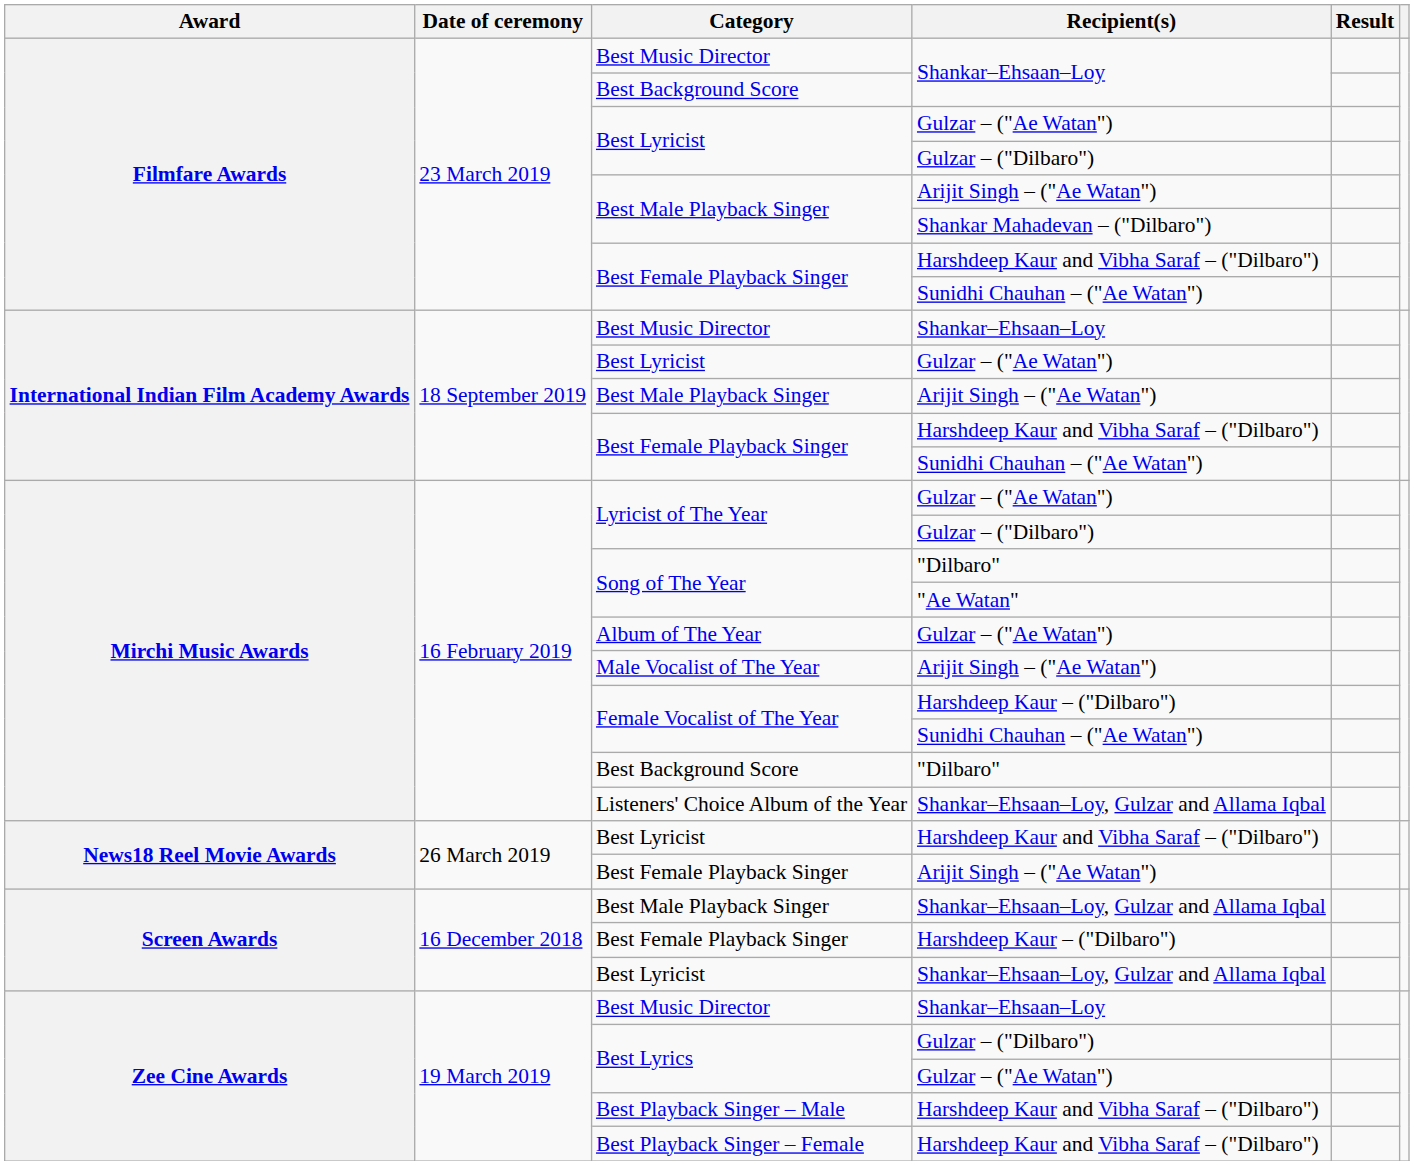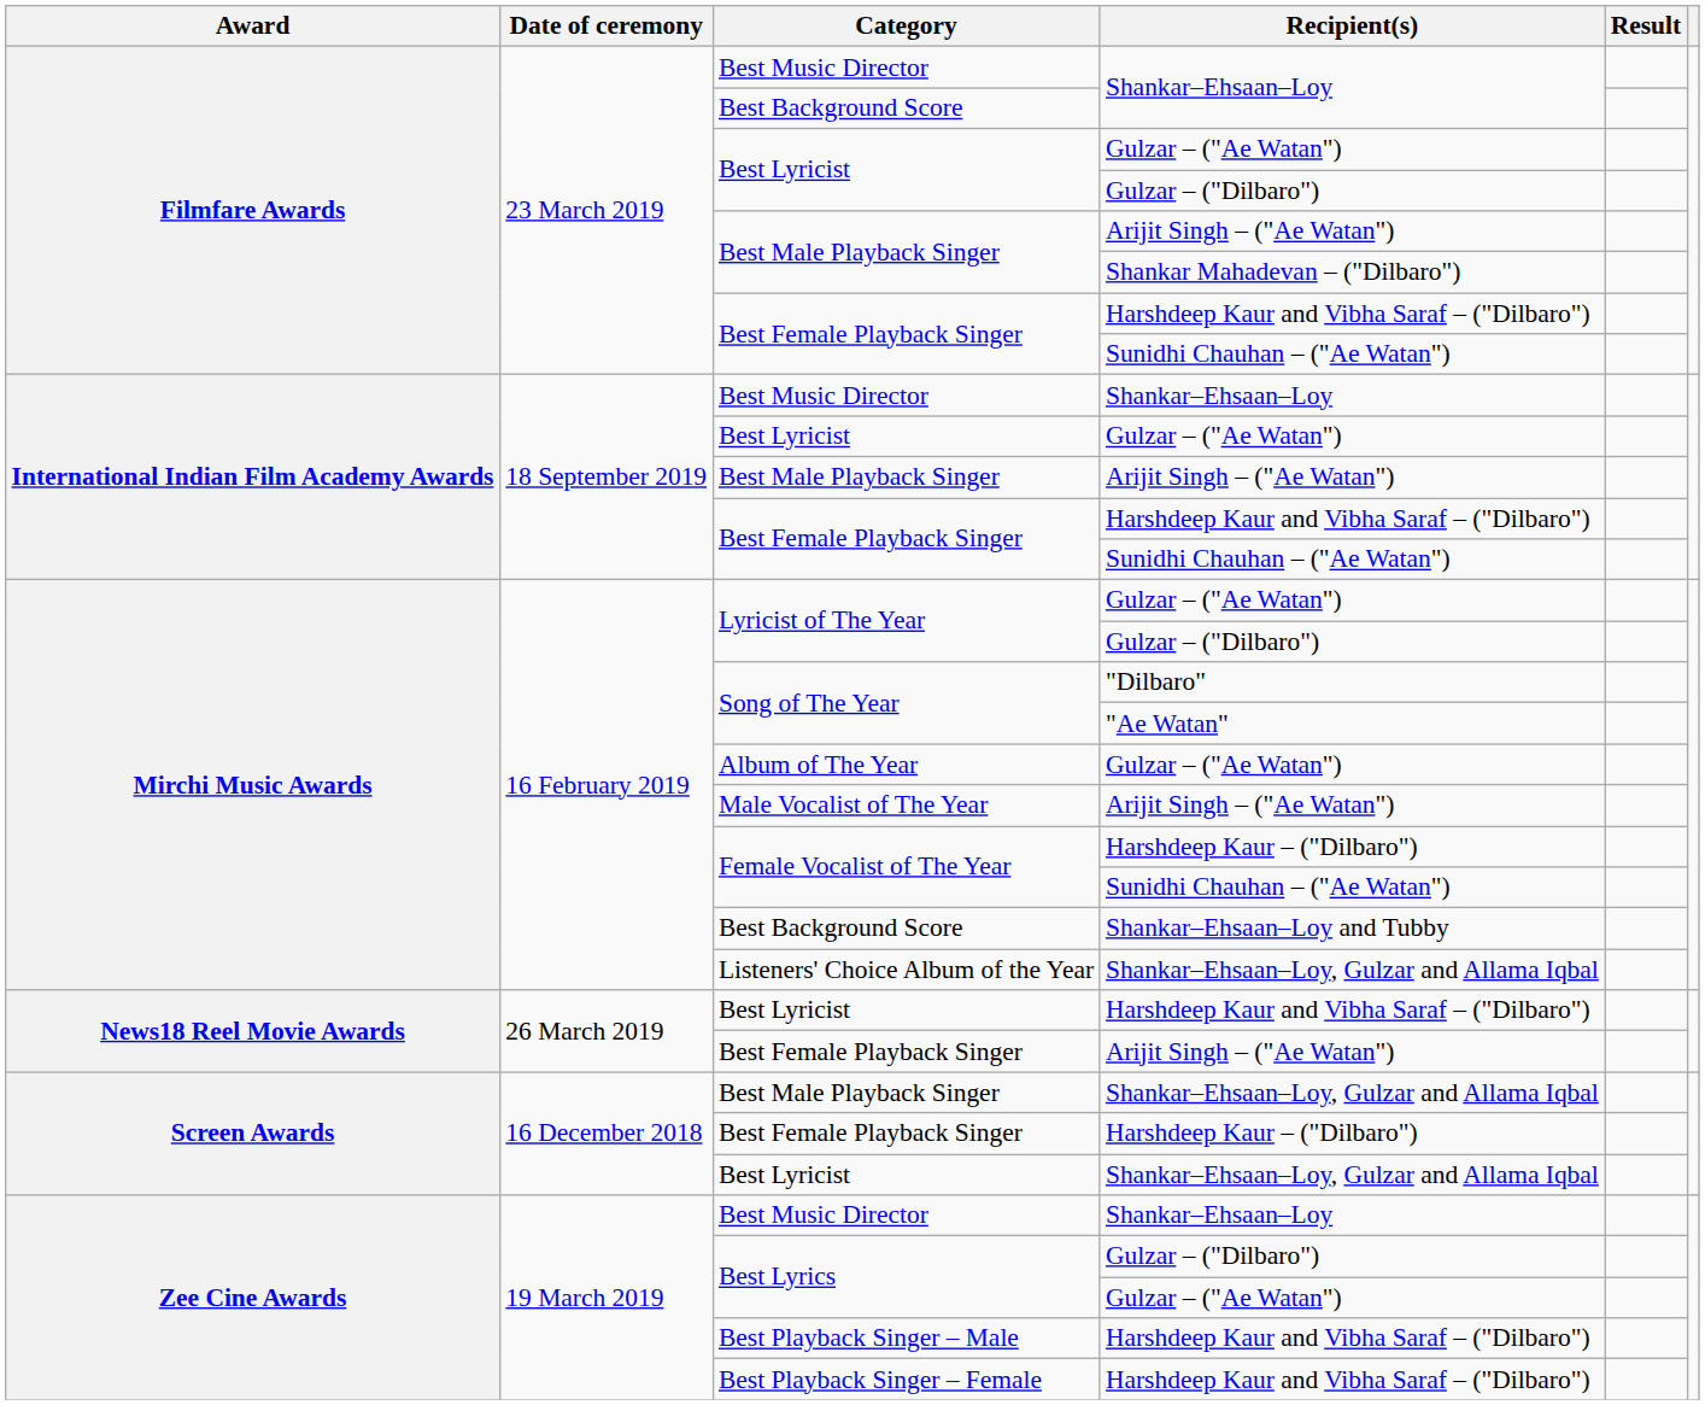Mirchi Music Awards / Best Background Score | Recipient(s): "Dilbaro" -> Shankar–Ehsaan–Loy and Tubby
